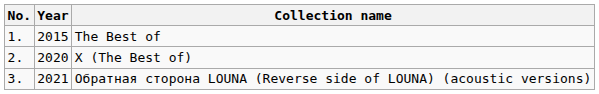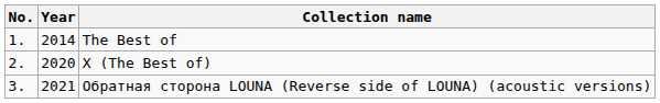The Best of | Year: 2015 -> 2014
